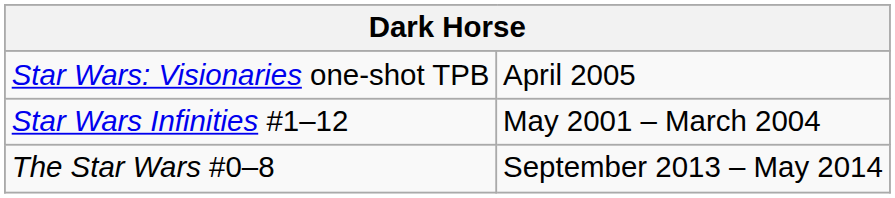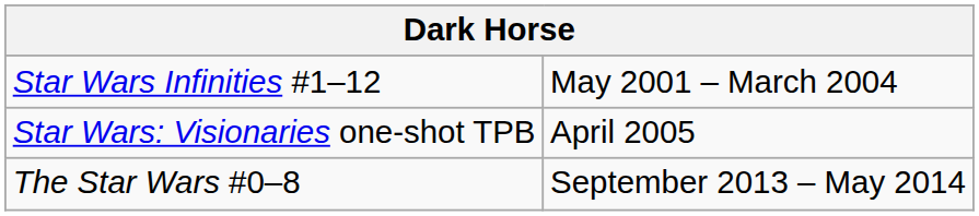rows swapped: Star Wars Infinities #1–12 <-> Star Wars: Visionaries one-shot TPB
